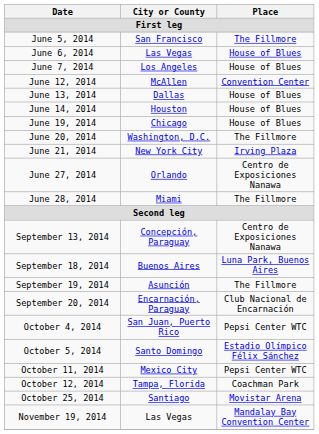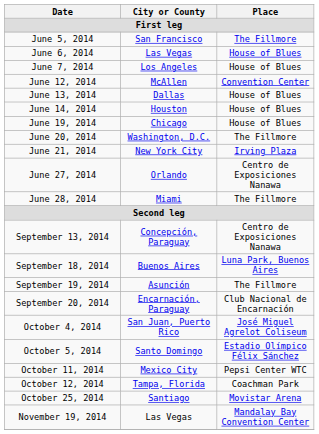October 4, 2014 | Place: Pepsi Center WTC -> José Miguel Agrelot Coliseum
